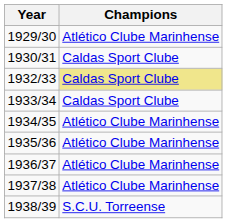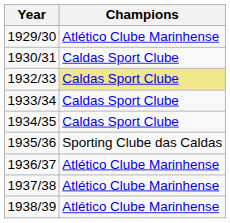1934/35 | Champions: Atlético Clube Marinhense -> Caldas Sport Clube
1935/36 | Champions: Atlético Clube Marinhense -> Sporting Clube das Caldas
1938/39 | Champions: S.C.U. Torreense -> Atlético Clube Marinhense
